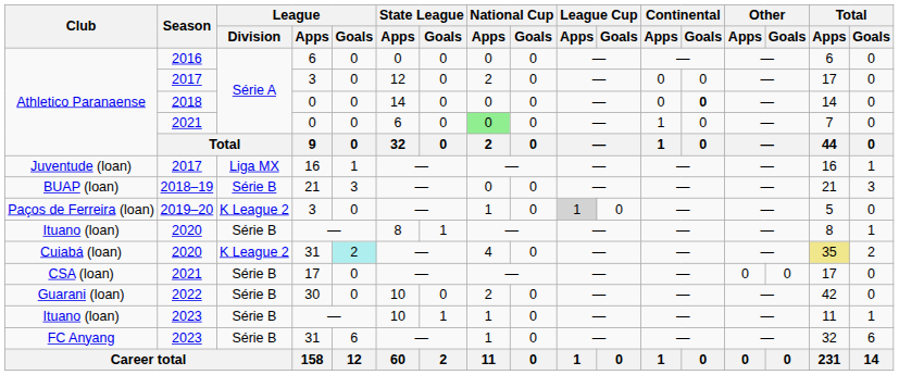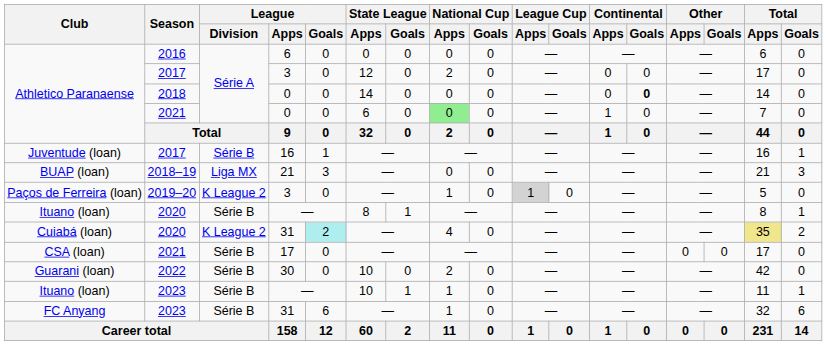Juventude (loan) | League / Division: Liga MX -> Série B
BUAP (loan) | League / Division: Série B -> Liga MX
